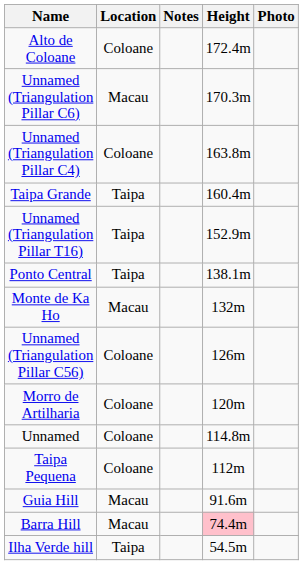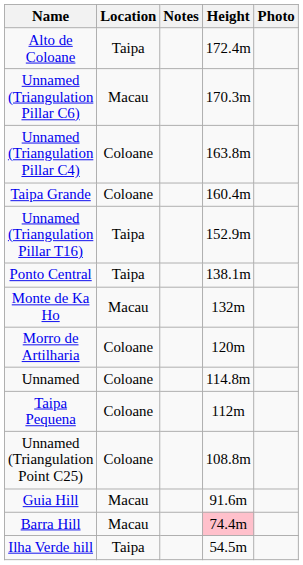Alto de Coloane | Location: Coloane -> Taipa
Taipa Grande | Location: Taipa -> Coloane
- row: Unnamed (Triangulation Pillar C56) | Coloane | 126m
+ row: Unnamed (Triangulation Point C25) | Coloane | 108.8m
